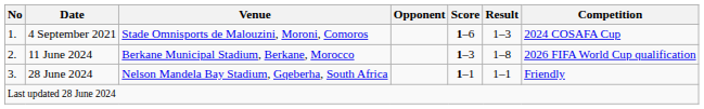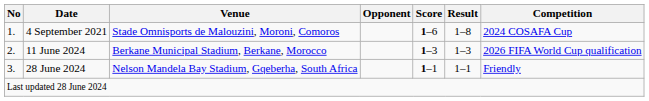4 September 2021 | Result: 1–3 -> 1–8
11 June 2024 | Result: 1–8 -> 1–3
